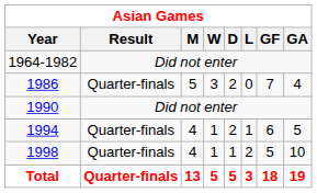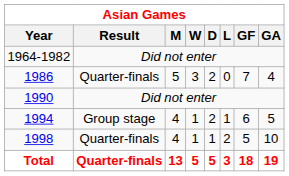1994 | Result: Quarter-finals -> Group stage
